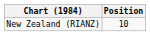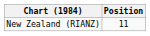New Zealand (RIANZ) | Position: 10 -> 11
